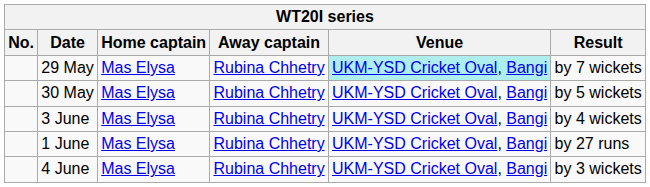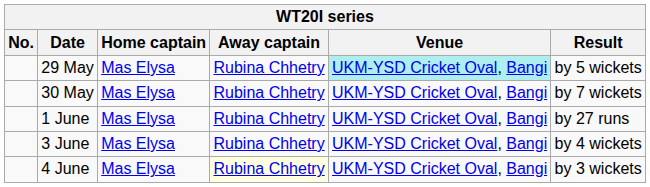29 May | Result: by 7 wickets -> by 5 wickets
30 May | Result: by 5 wickets -> by 7 wickets
rows swapped: 1 June <-> 3 June
4 June | Away captain: no background -> lightyellow background
